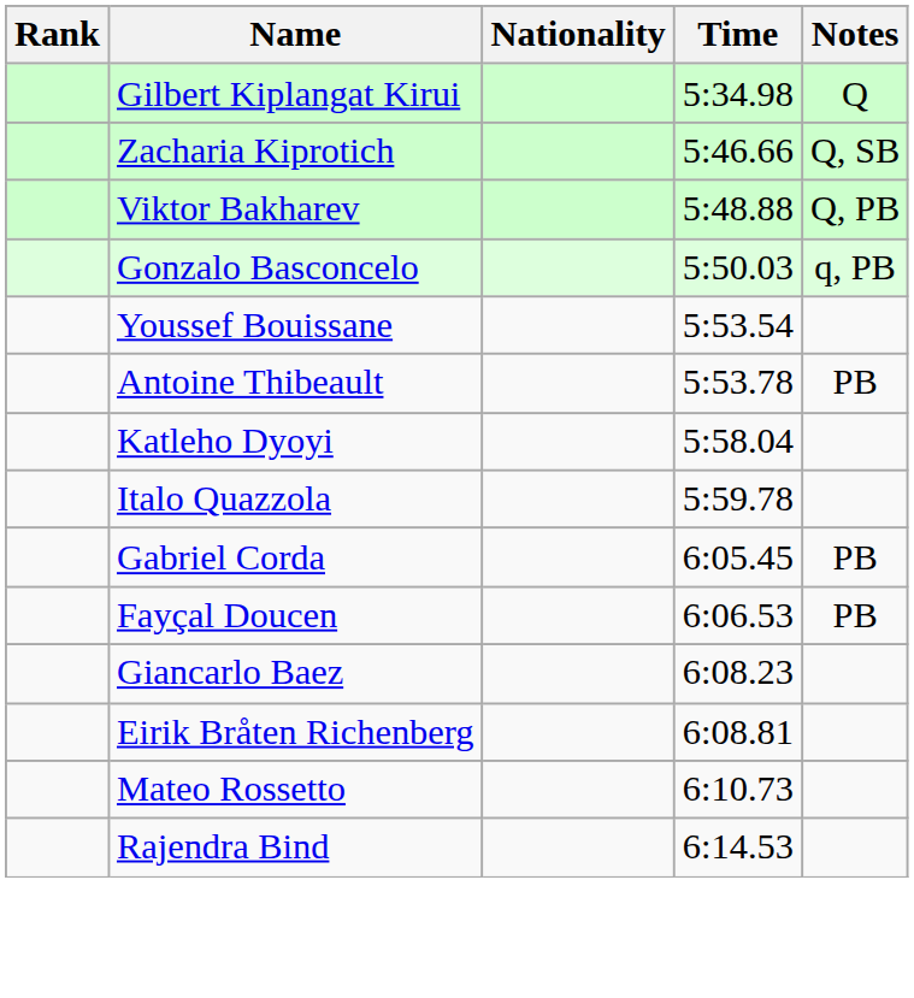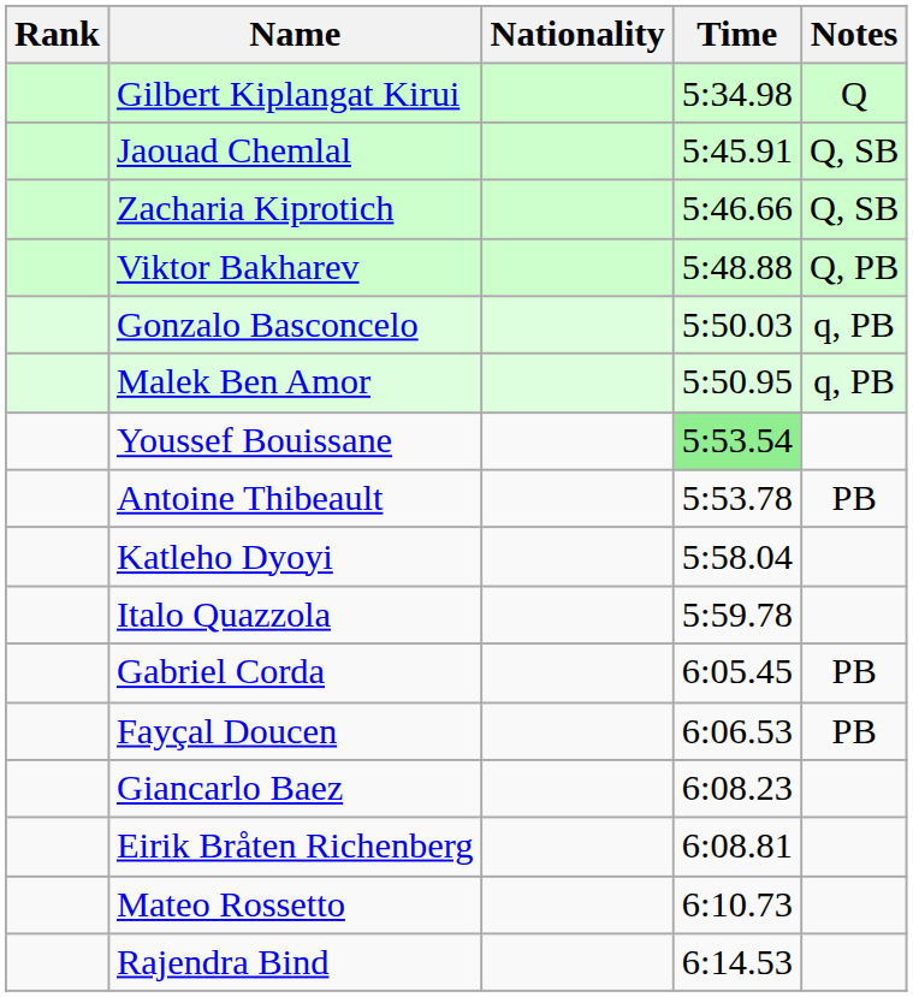+ row: Jaouad Chemlal | 5:45.91 | Q, SB
+ row: Malek Ben Amor | 5:50.95 | q, PB
Youssef Bouissane | Time: no background -> lightgreen background
